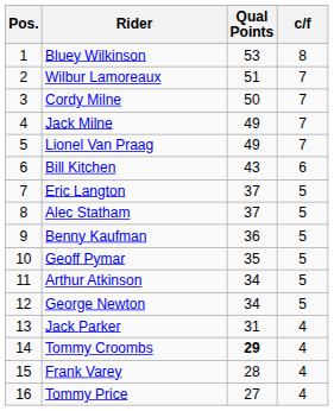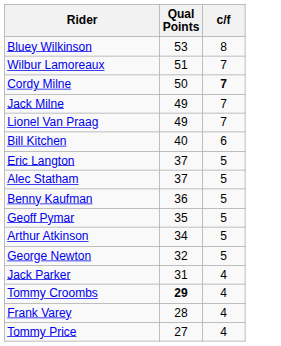- column: Pos. | 1 | 2 | 3 | 4 | 5 | 6 | 7 | 8 | 9 | 10 | 11 | 12 | 13 | 14 | 15 | 16
Cordy Milne | c/f: normal -> bold
Bill Kitchen | Qual Points: 43 -> 40
George Newton | Qual Points: 34 -> 32
